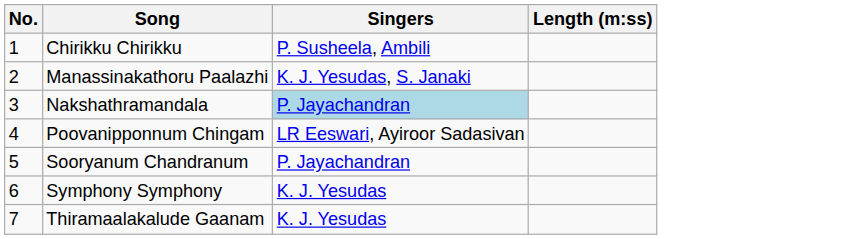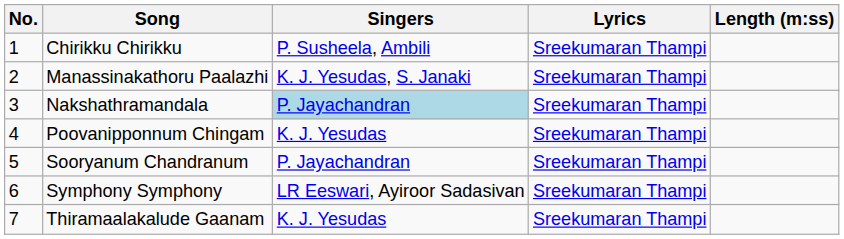+ column: Lyrics | Sreekumaran Thampi | Sreekumaran Thampi | Sreekumaran Thampi | Sreekumaran Thampi | Sreekumaran Thampi | Sreekumaran Thampi | Sreekumaran Thampi
Poovanipponnum Chingam | Singers: LR Eeswari, Ayiroor Sadasivan -> K. J. Yesudas
Symphony Symphony | Singers: K. J. Yesudas -> LR Eeswari, Ayiroor Sadasivan
